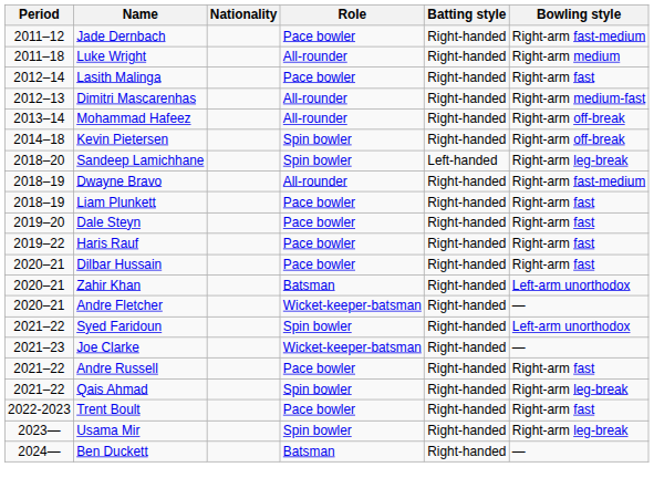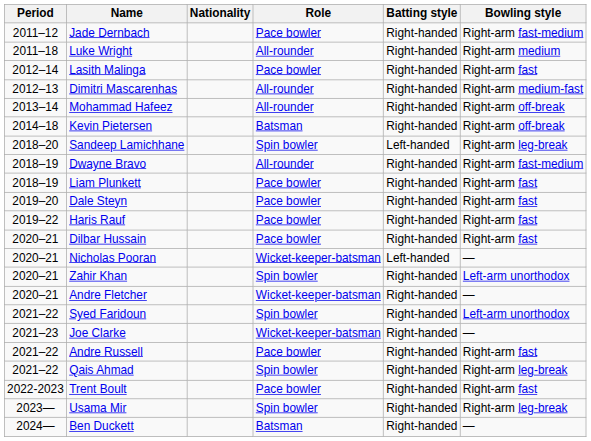Kevin Pietersen | Role: Spin bowler -> Batsman
+ row: 2020–21 | Nicholas Pooran | Wicket-keeper-batsman | Left-handed | —
Zahir Khan | Role: Batsman -> Spin bowler
